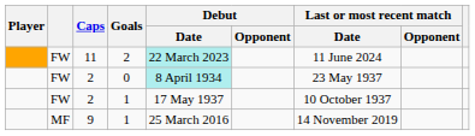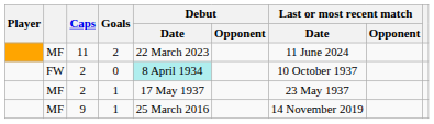11 | column 2: FW -> MF
11 | Debut / Date: paleturquoise background -> no background
2 / 0 | Last or most recent match / Date: 23 May 1937 -> 10 October 1937
2 / 1 | column 2: FW -> MF
2 / 1 | Last or most recent match / Date: 10 October 1937 -> 23 May 1937
